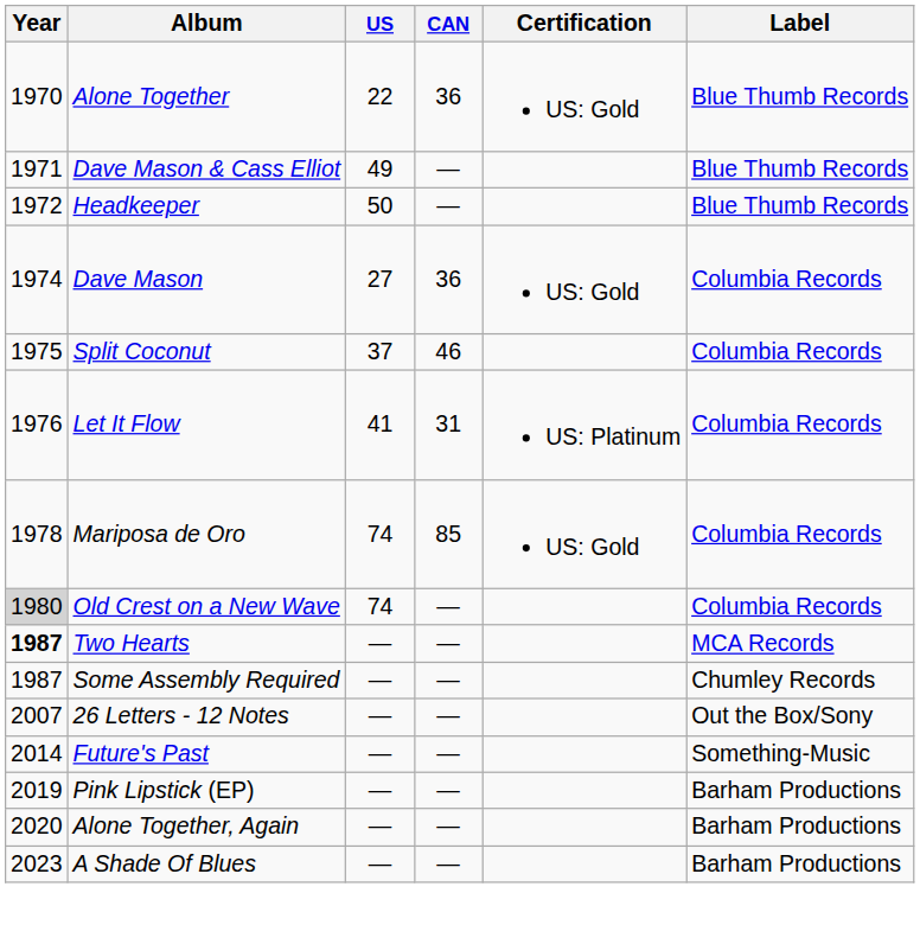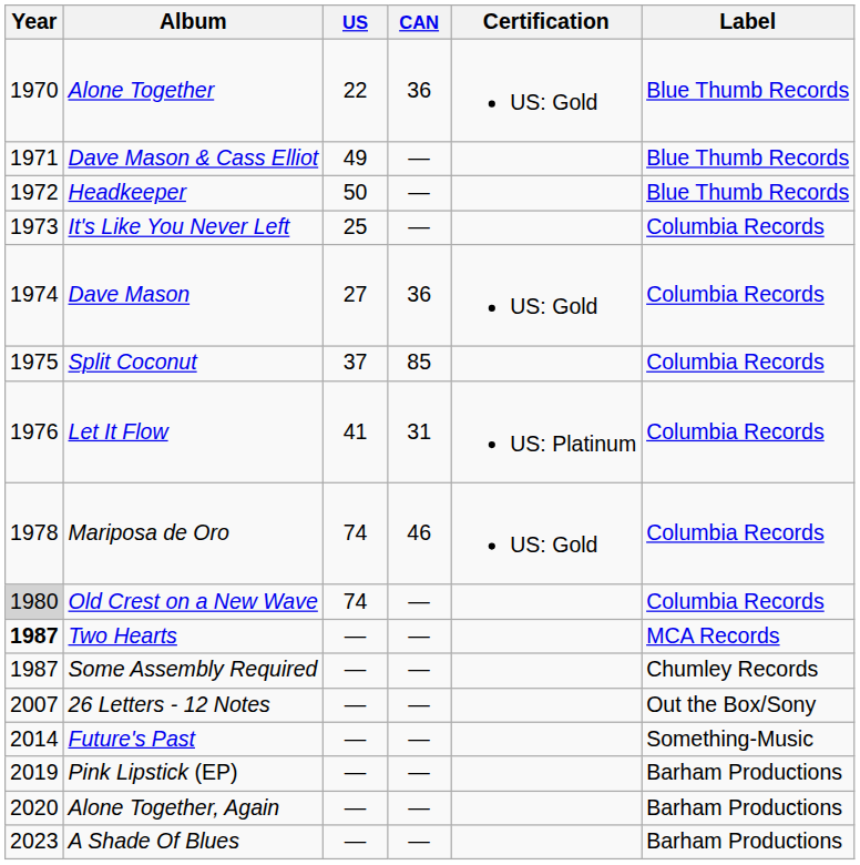+ row: 1973 | It's Like You Never Left | 25 | — | Columbia Records
Split Coconut | CAN: 46 -> 85
Mariposa de Oro | CAN: 85 -> 46
